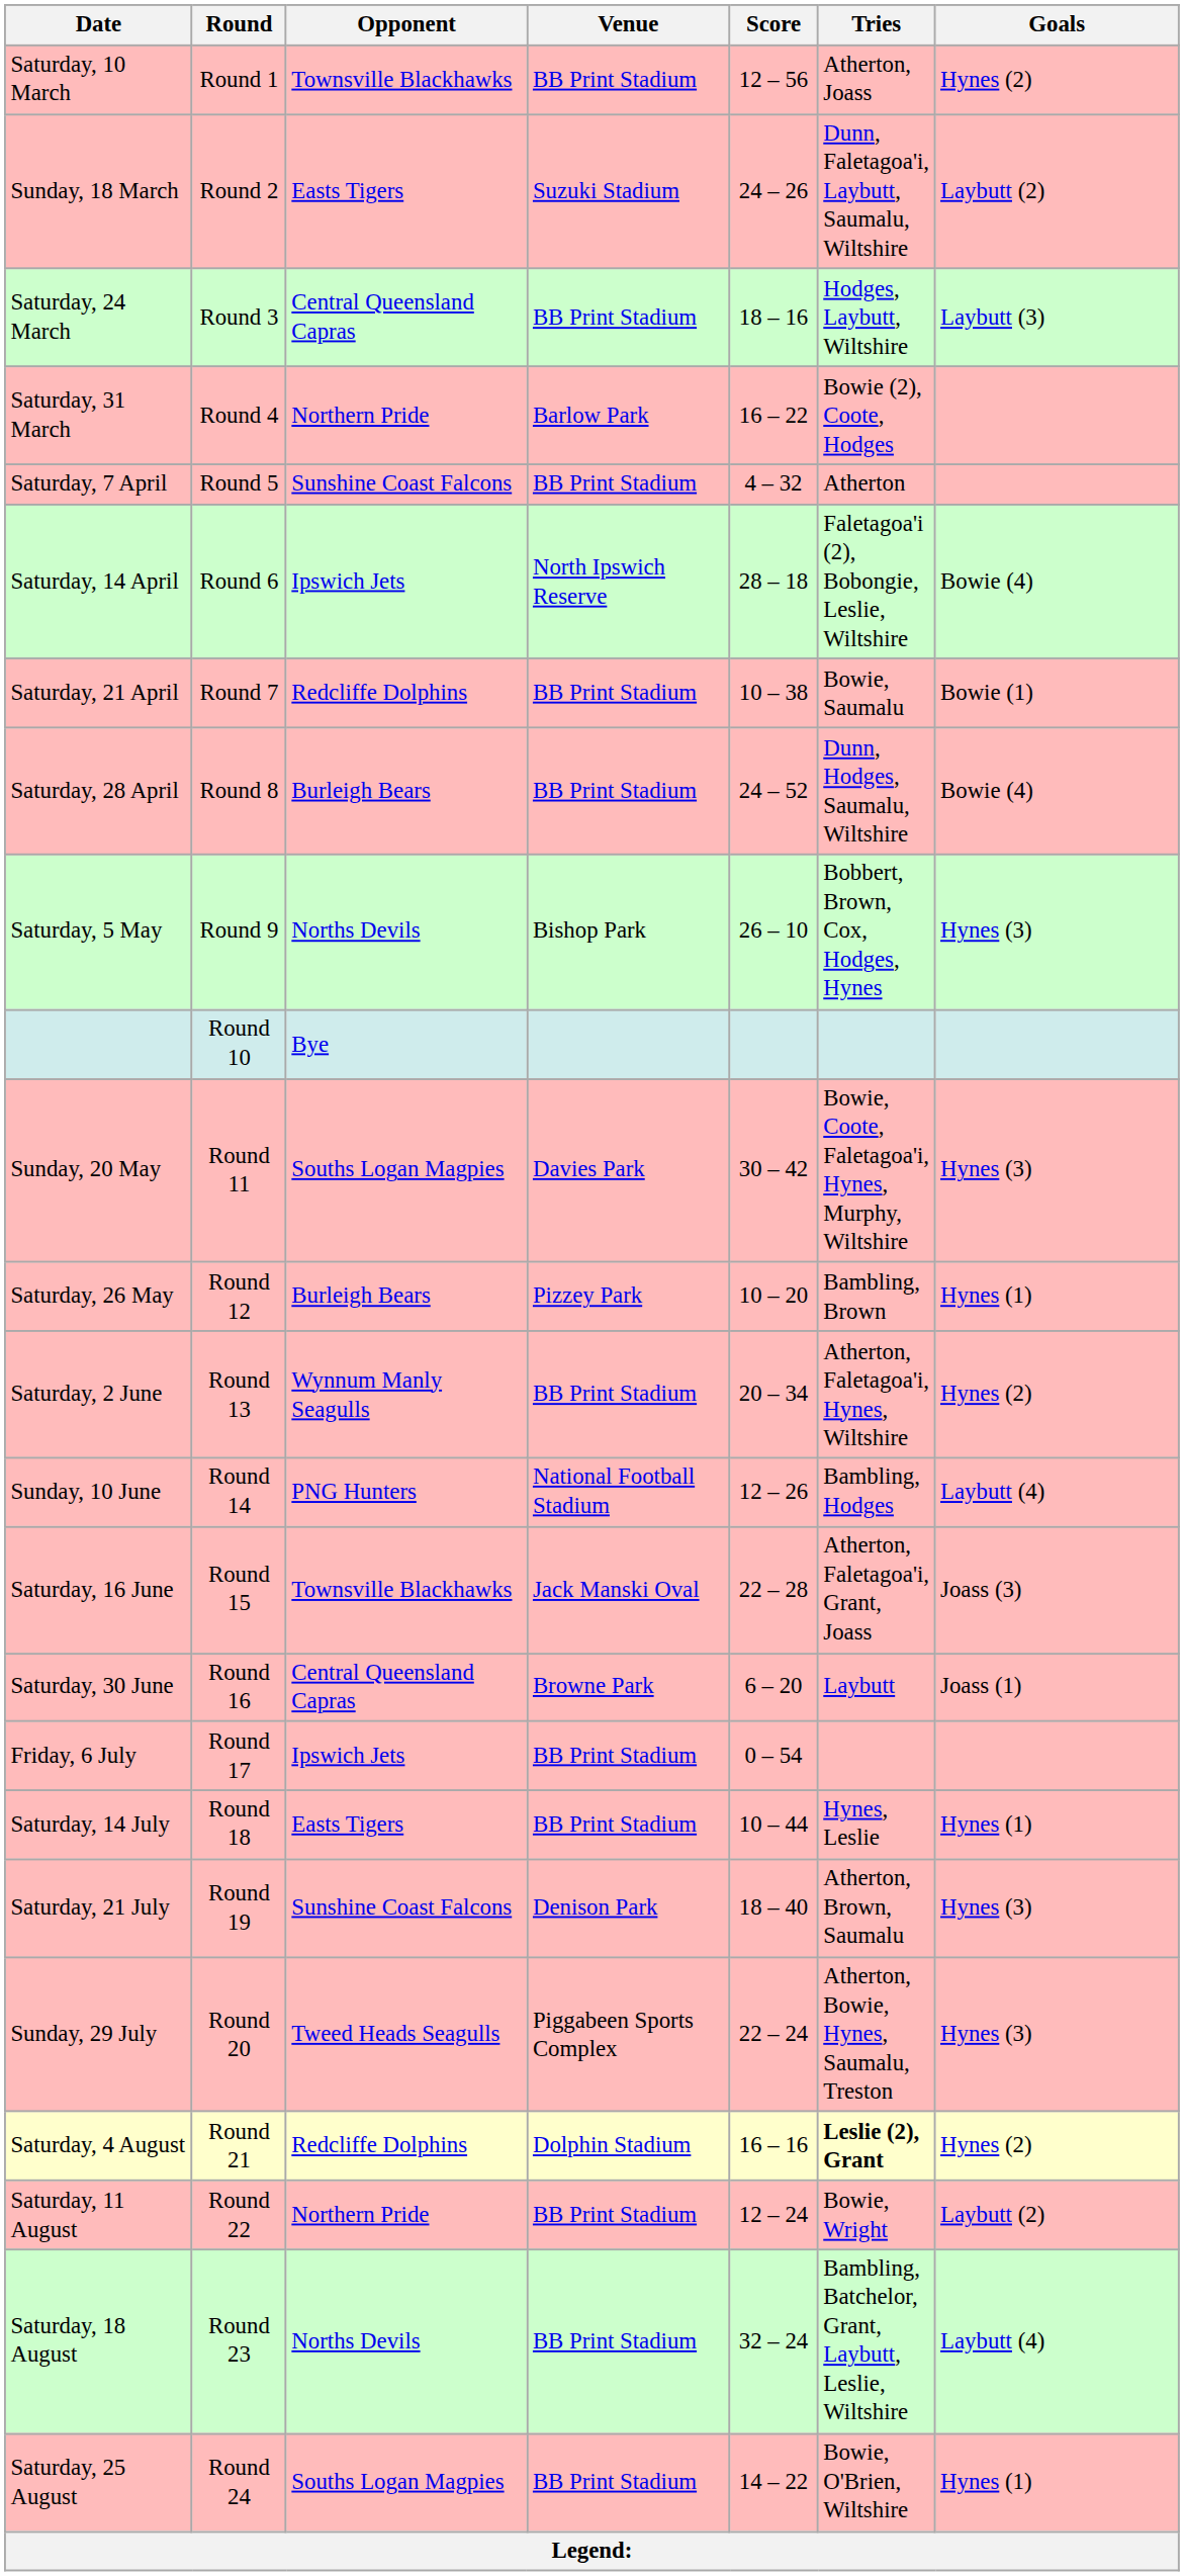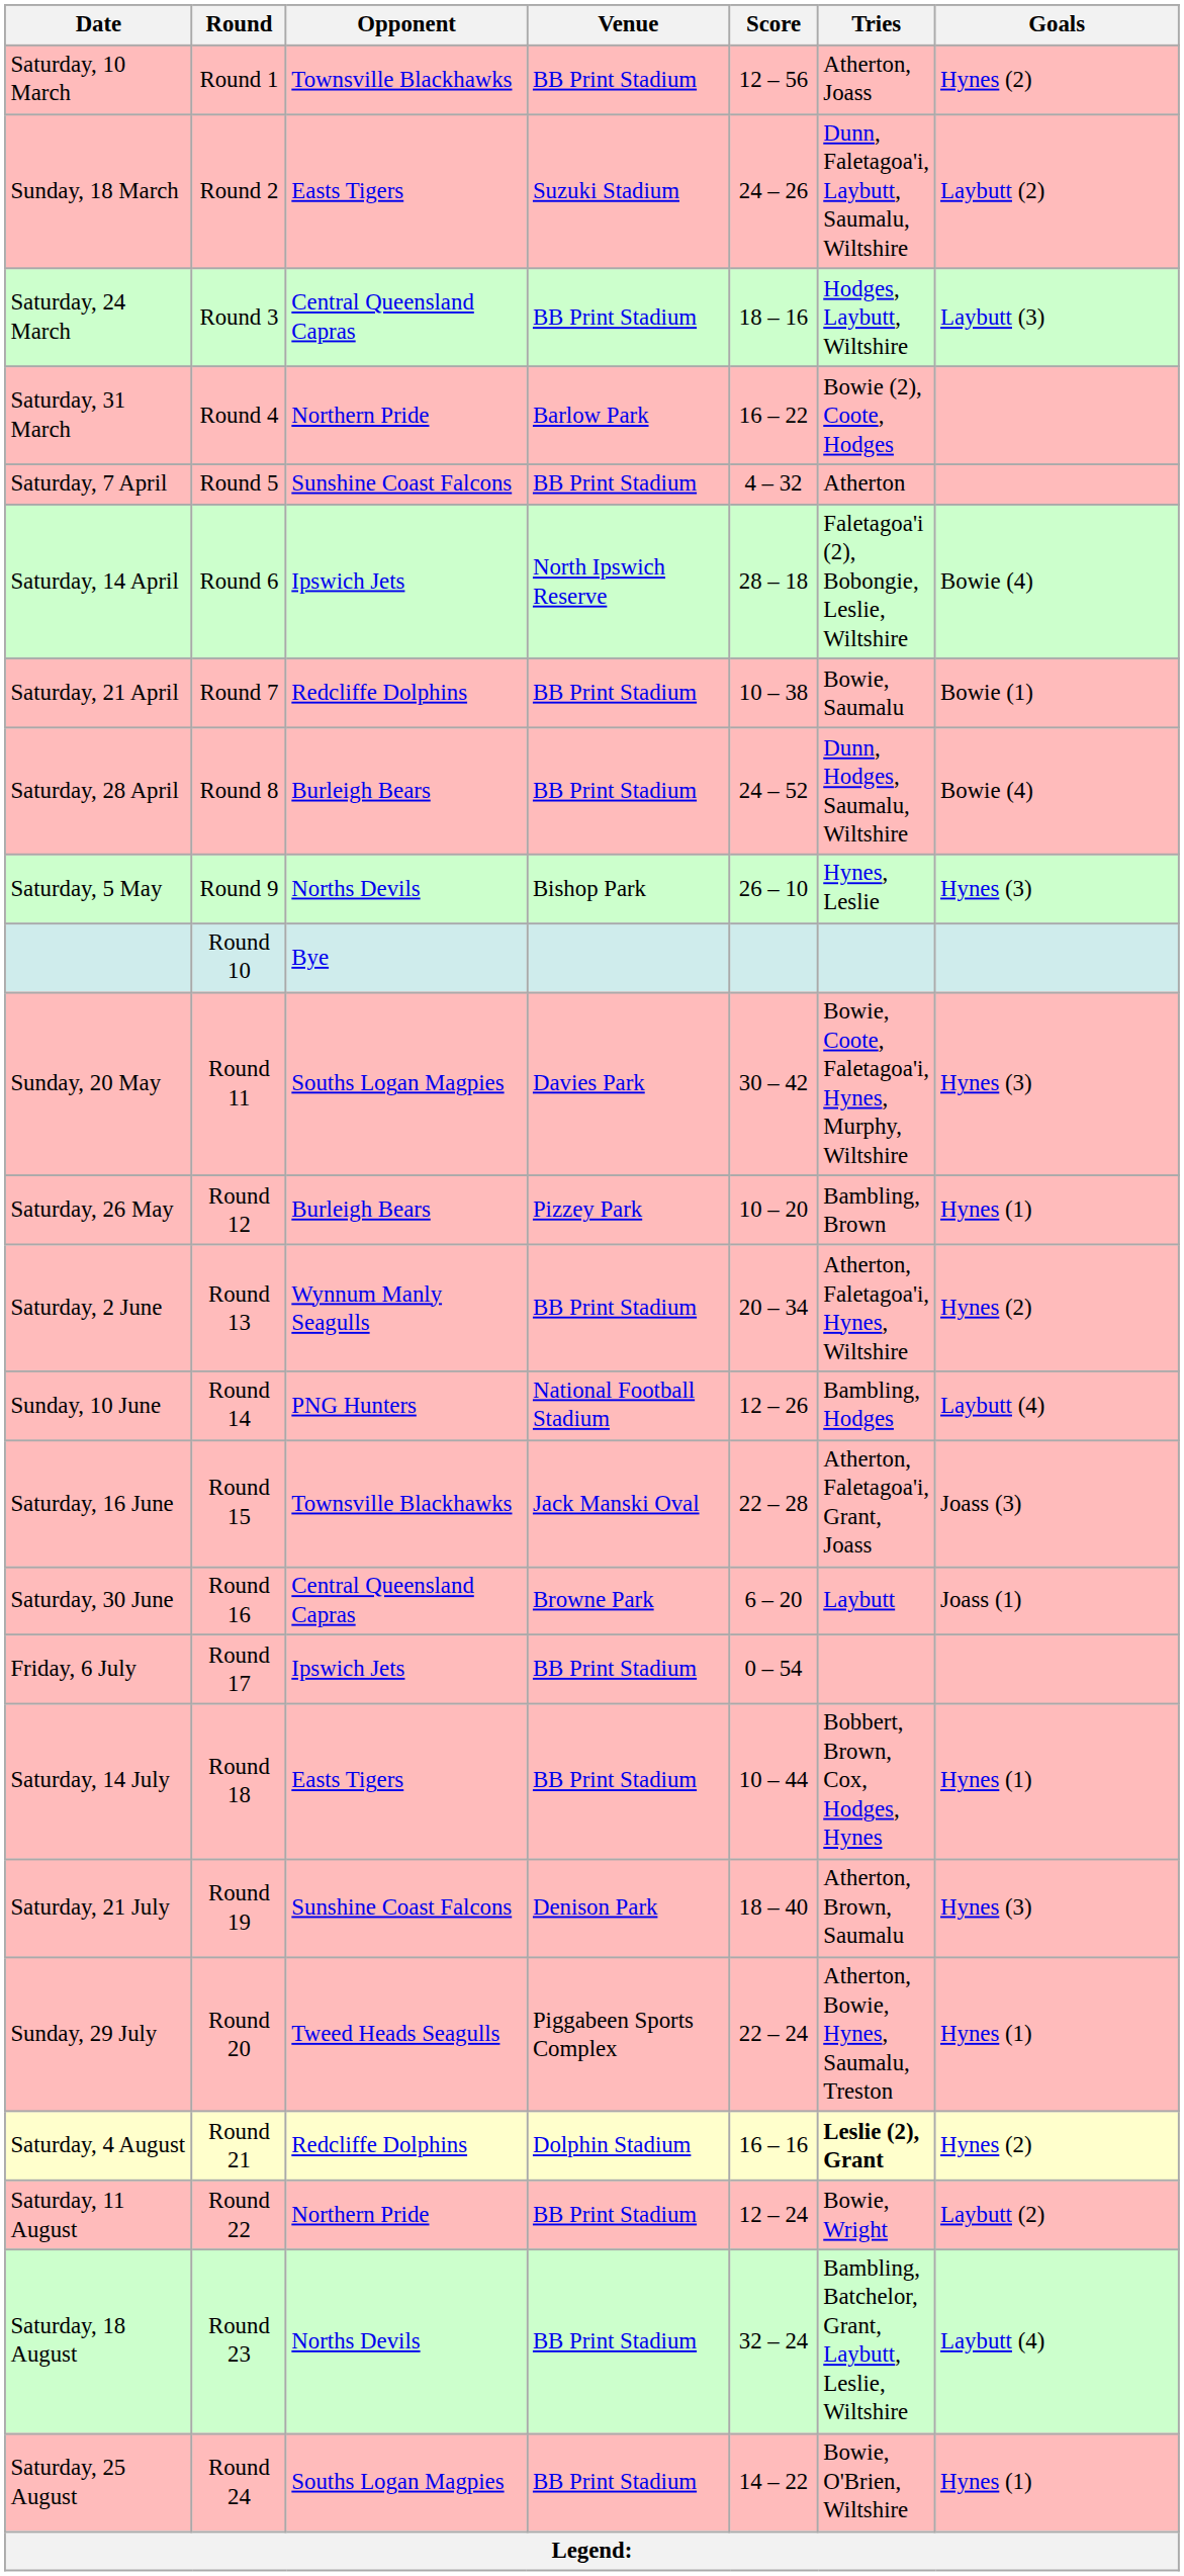Saturday, 5 May | Tries: Bobbert, Brown, Cox, Hodges, Hynes -> Hynes, Leslie
Saturday, 14 July | Tries: Hynes, Leslie -> Bobbert, Brown, Cox, Hodges, Hynes
Sunday, 29 July | Goals: Hynes (3) -> Hynes (1)
